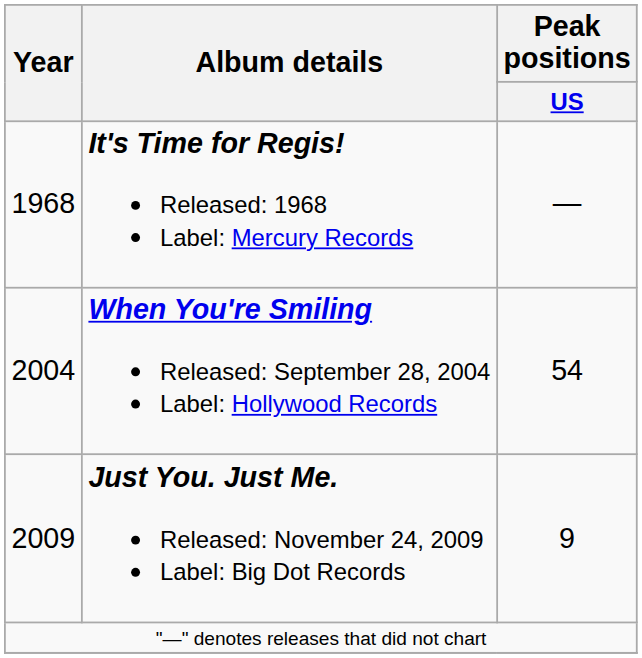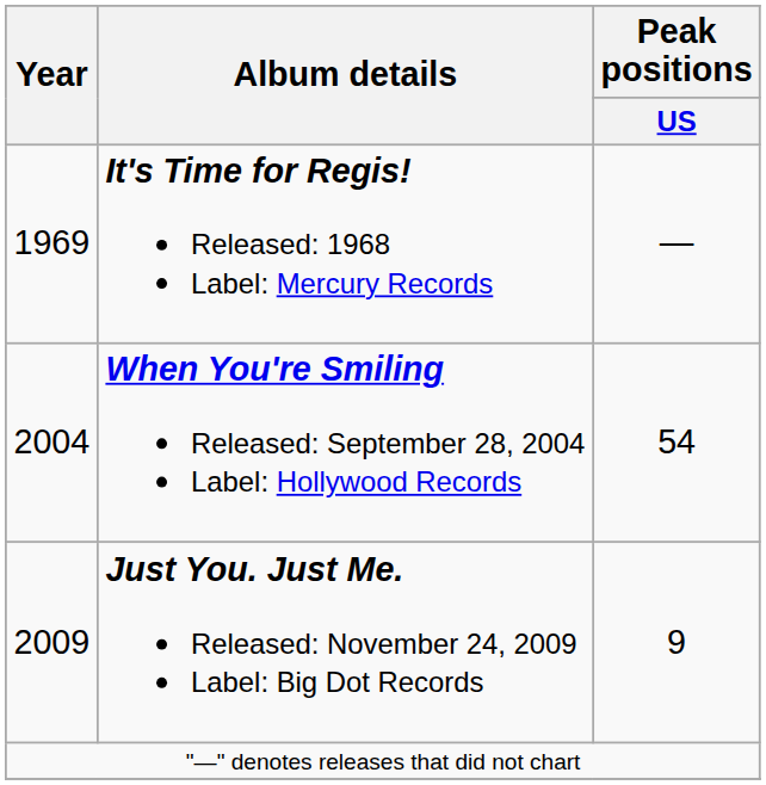It's Time for Regis! Released: 1968 Label: Mercury Records | Year: 1968 -> 1969
